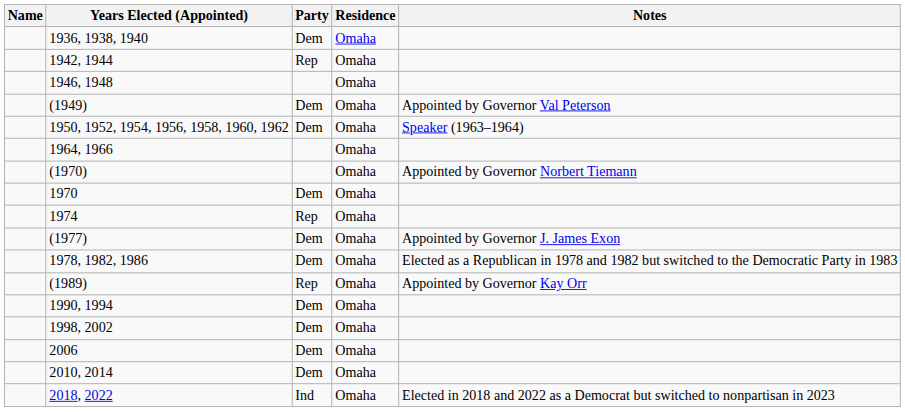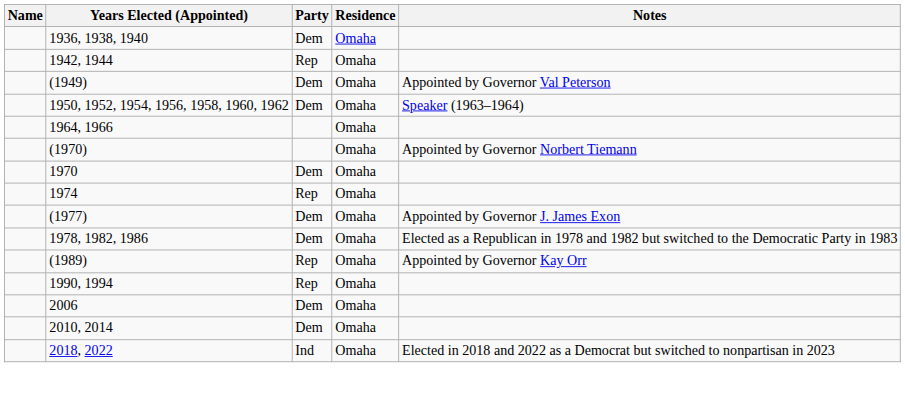- row: 1946, 1948 | Omaha
1990, 1994 | Party: Dem -> Rep
- row: 1998, 2002 | Dem | Omaha
